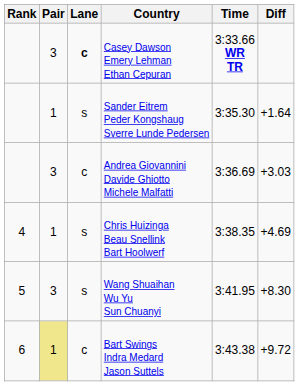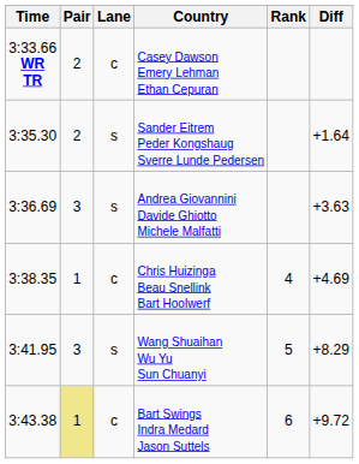columns swapped: Rank <-> Time
Casey Dawson Emery Lehman Ethan Cepuran | Pair: 3 -> 2
Casey Dawson Emery Lehman Ethan Cepuran | Lane: bold -> normal
Sander Eitrem Peder Kongshaug Sverre Lunde Pedersen | Pair: 1 -> 2
Andrea Giovannini Davide Ghiotto Michele Malfatti | Lane: c -> s
Andrea Giovannini Davide Ghiotto Michele Malfatti | Diff: +3.03 -> +3.63
Chris Huizinga Beau Snellink Bart Hoolwerf | Lane: s -> c
Wang Shuaihan Wu Yu Sun Chuanyi | Diff: +8.30 -> +8.29
